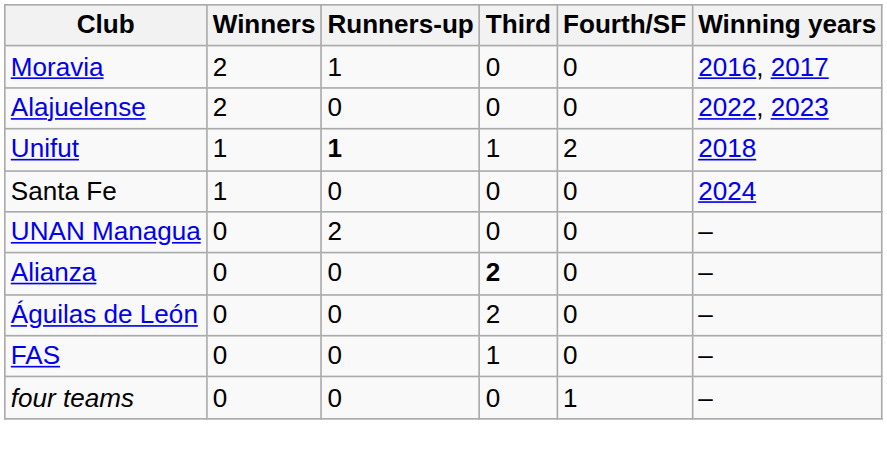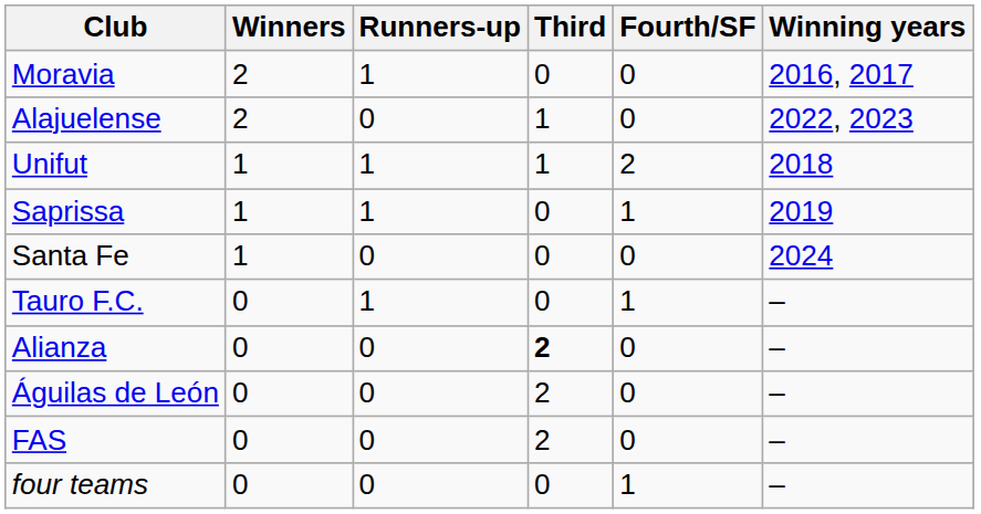Alajuelense | Third: 0 -> 1
Unifut | Runners-up: bold -> normal
+ row: Saprissa | 1 | 1 | 0 | 1 | 2019
- row: UNAN Managua | 0 | 2 | 0 | 0 | –
+ row: Tauro F.C. | 0 | 1 | 0 | 1 | –
FAS | Third: 1 -> 2
